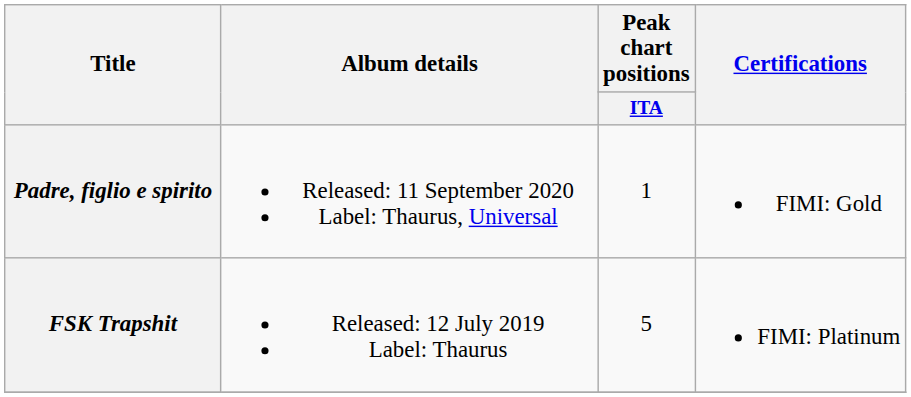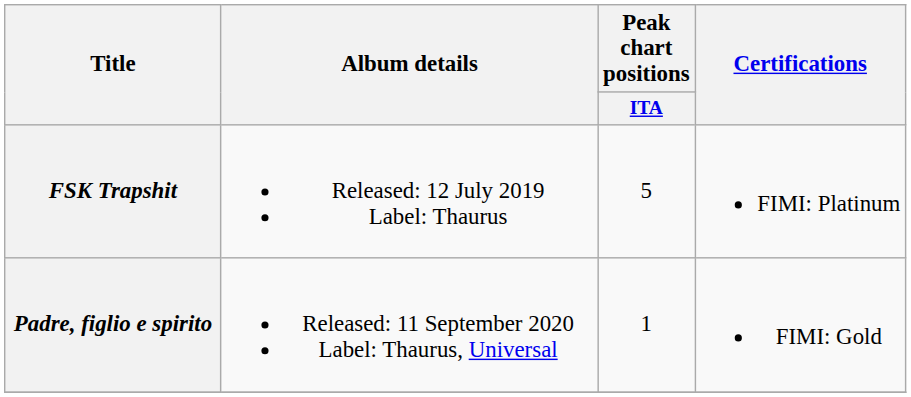rows swapped: FSK Trapshit <-> Padre, figlio e spirito
